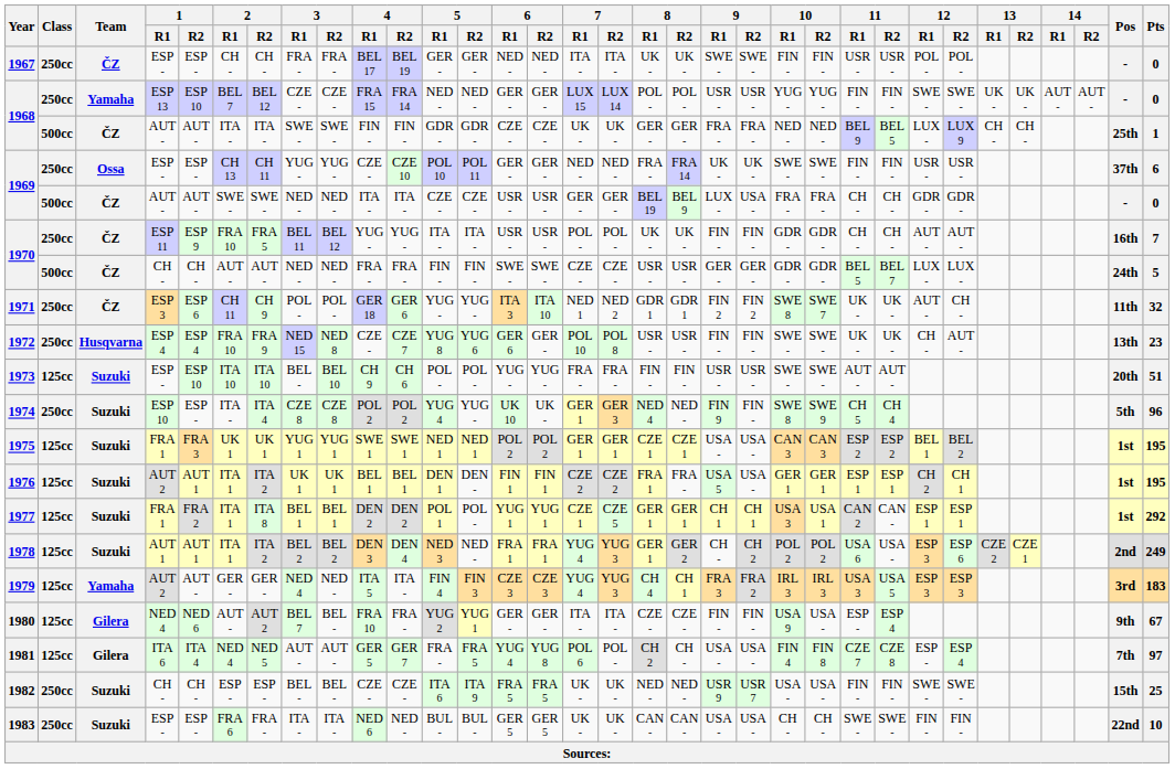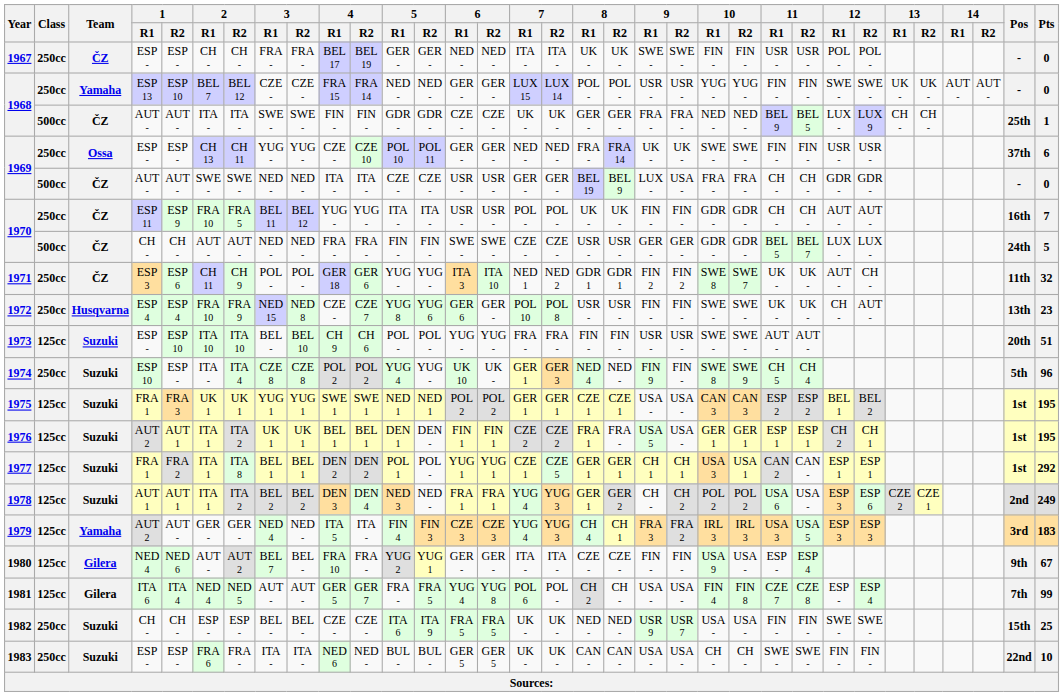1981 | Pts: 97 -> 99
